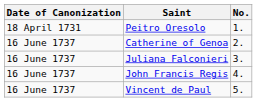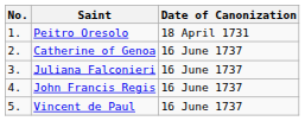columns swapped: No. <-> Date of Canonization
